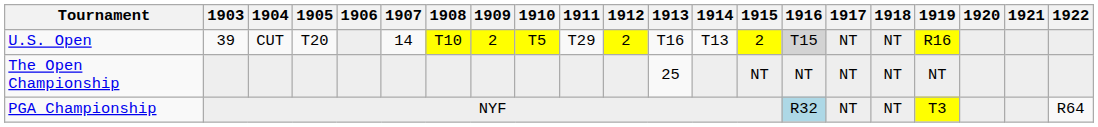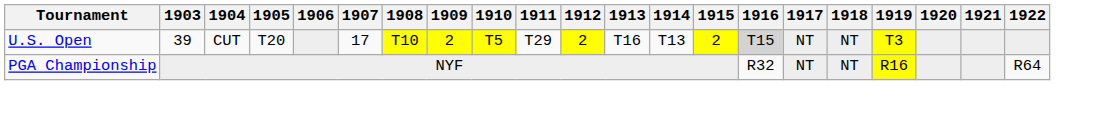U.S. Open | 1907: 14 -> 17
U.S. Open | 1919: R16 -> T3
- row: The Open Championship | 25 | NT | NT | NT | NT | NT
PGA Championship | 1916: lightblue background -> no background
PGA Championship | 1919: T3 -> R16
